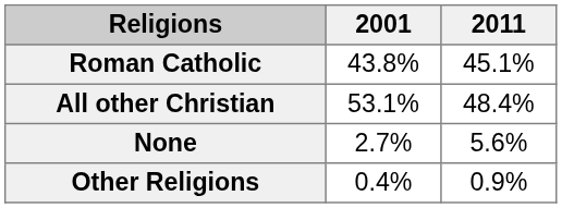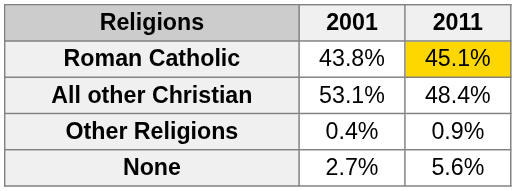Roman Catholic | 2011: no background -> gold background
rows swapped: Other Religions <-> None
